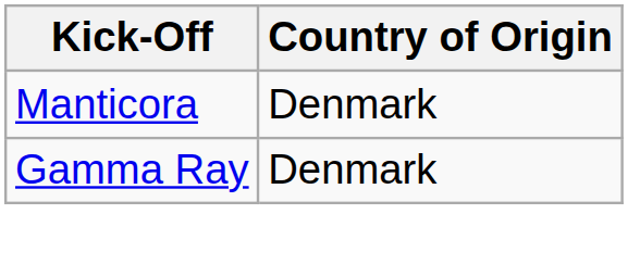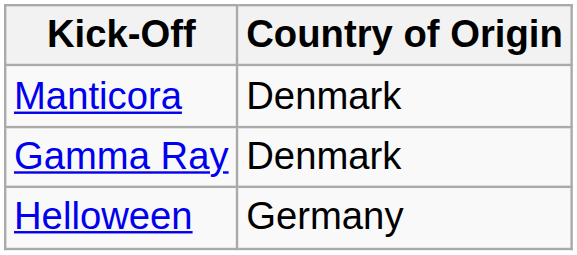+ row: Helloween | Germany
